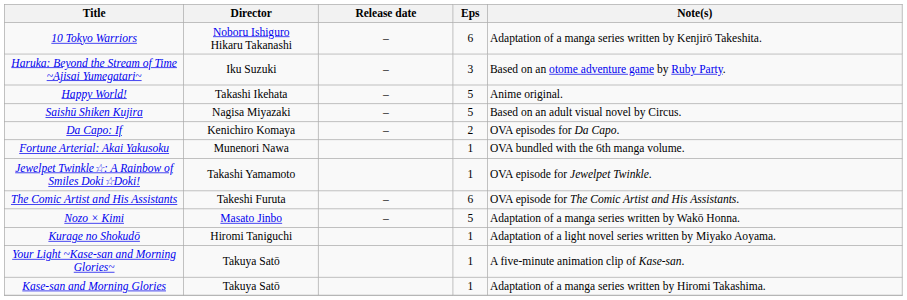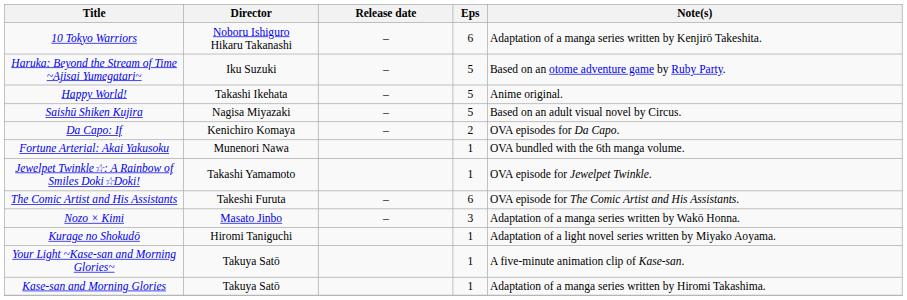Haruka: Beyond the Stream of Time ~Ajisai Yumegatari~ | Eps: 3 -> 5
Nozo × Kimi | Eps: 5 -> 3
